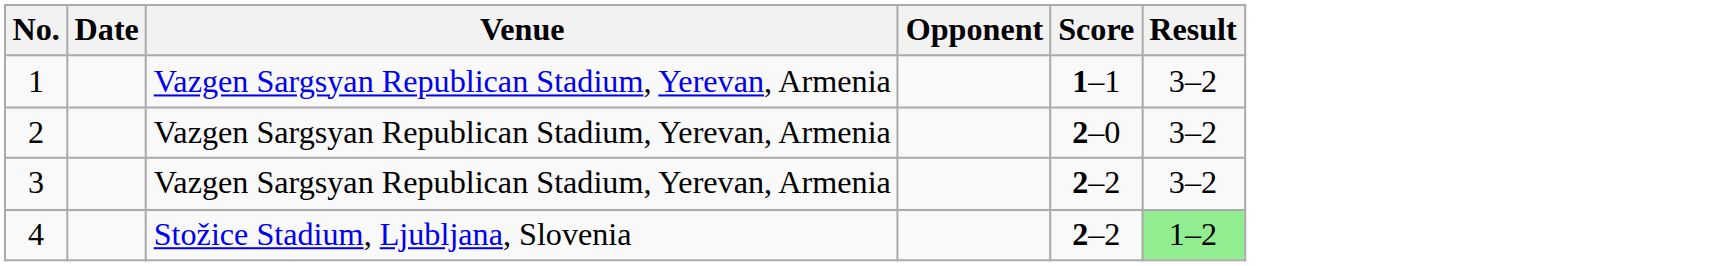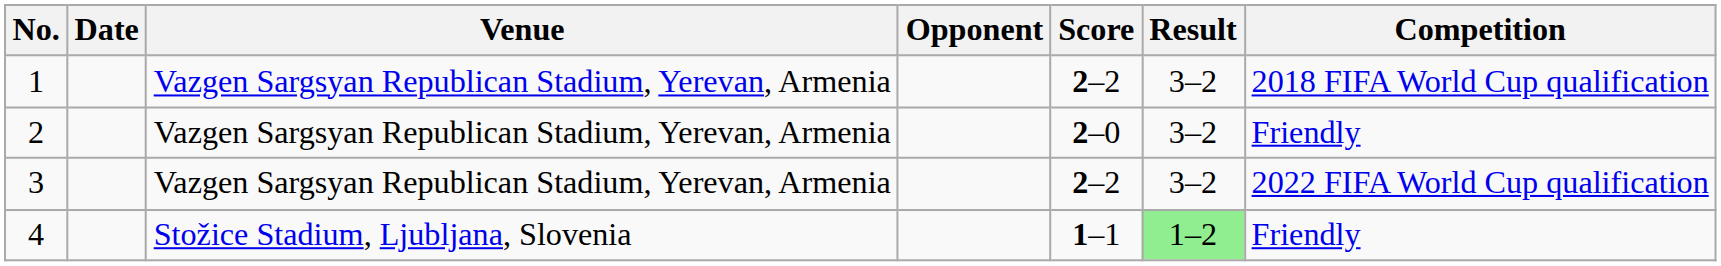+ column: Competition | 2018 FIFA World Cup qualification | Friendly | 2022 FIFA World Cup qualification | Friendly
1 | Score: 1–1 -> 2–2
4 | Score: 2–2 -> 1–1
